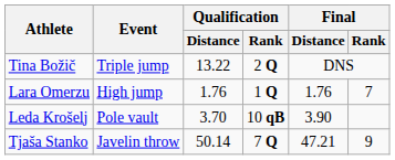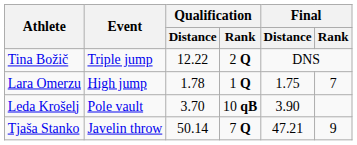Tina Božič | Qualification / Distance: 13.22 -> 12.22
Lara Omerzu | Qualification / Distance: 1.76 -> 1.78
Lara Omerzu | Final / Distance: 1.76 -> 1.75
